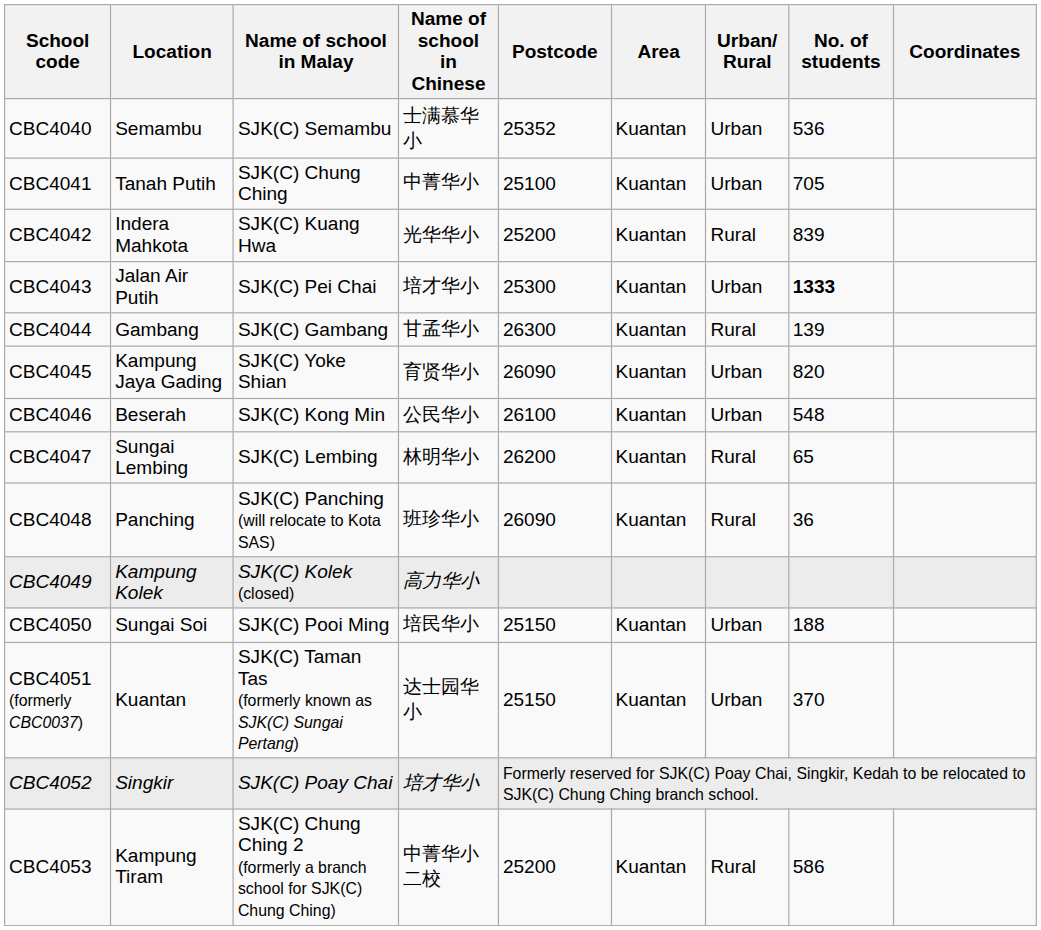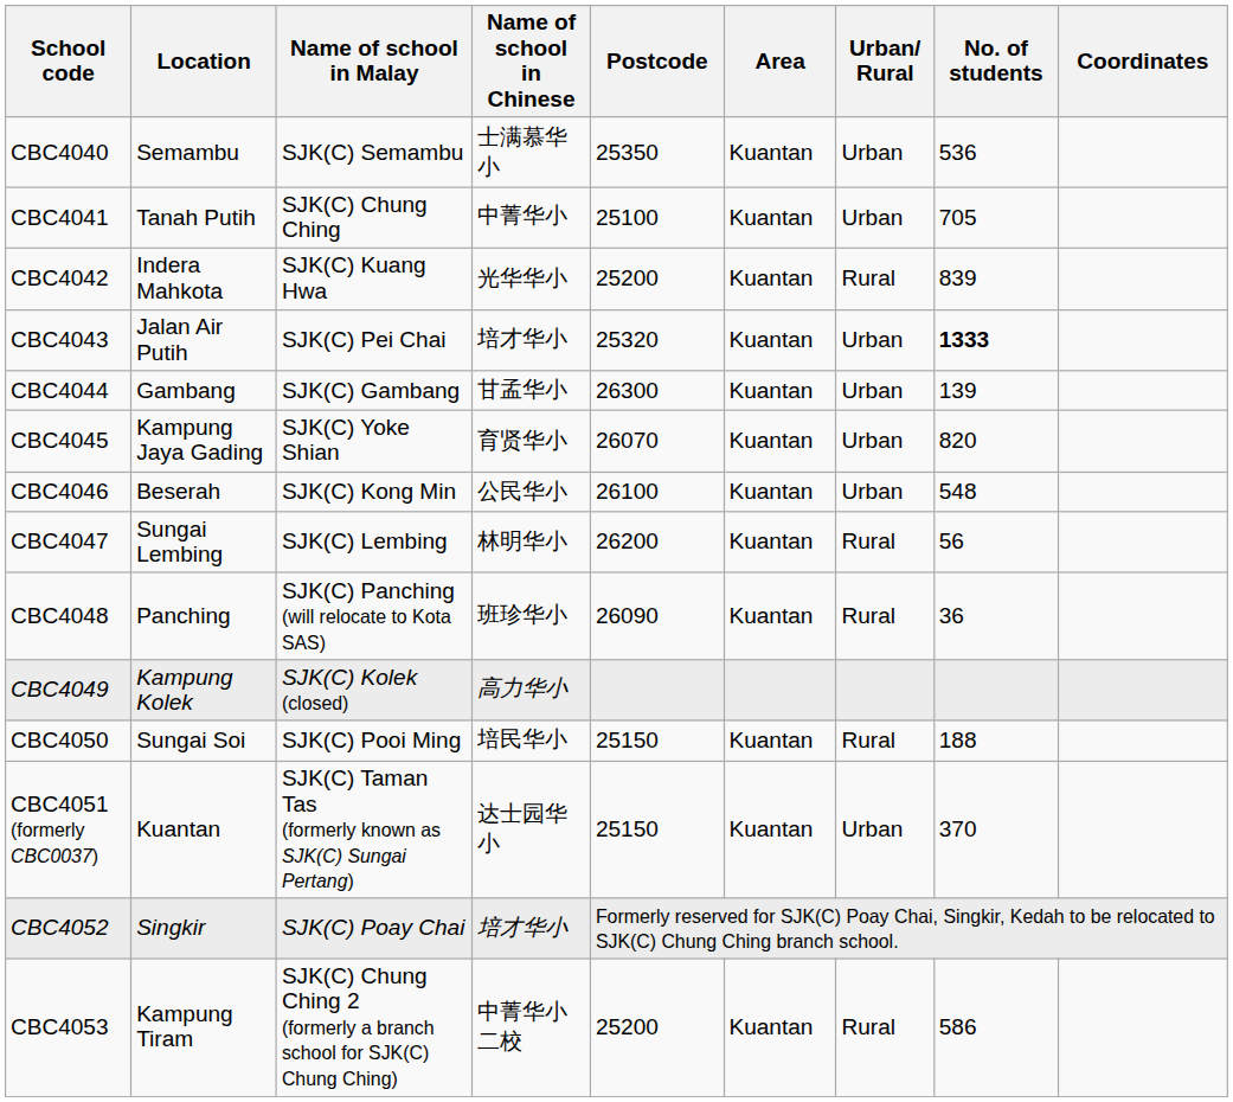CBC4040 | Postcode: 25352 -> 25350
CBC4043 | Postcode: 25300 -> 25320
CBC4044 | Urban/ Rural: Rural -> Urban
CBC4045 | Postcode: 26090 -> 26070
CBC4047 | No. of students: 65 -> 56
CBC4050 | Urban/ Rural: Urban -> Rural
